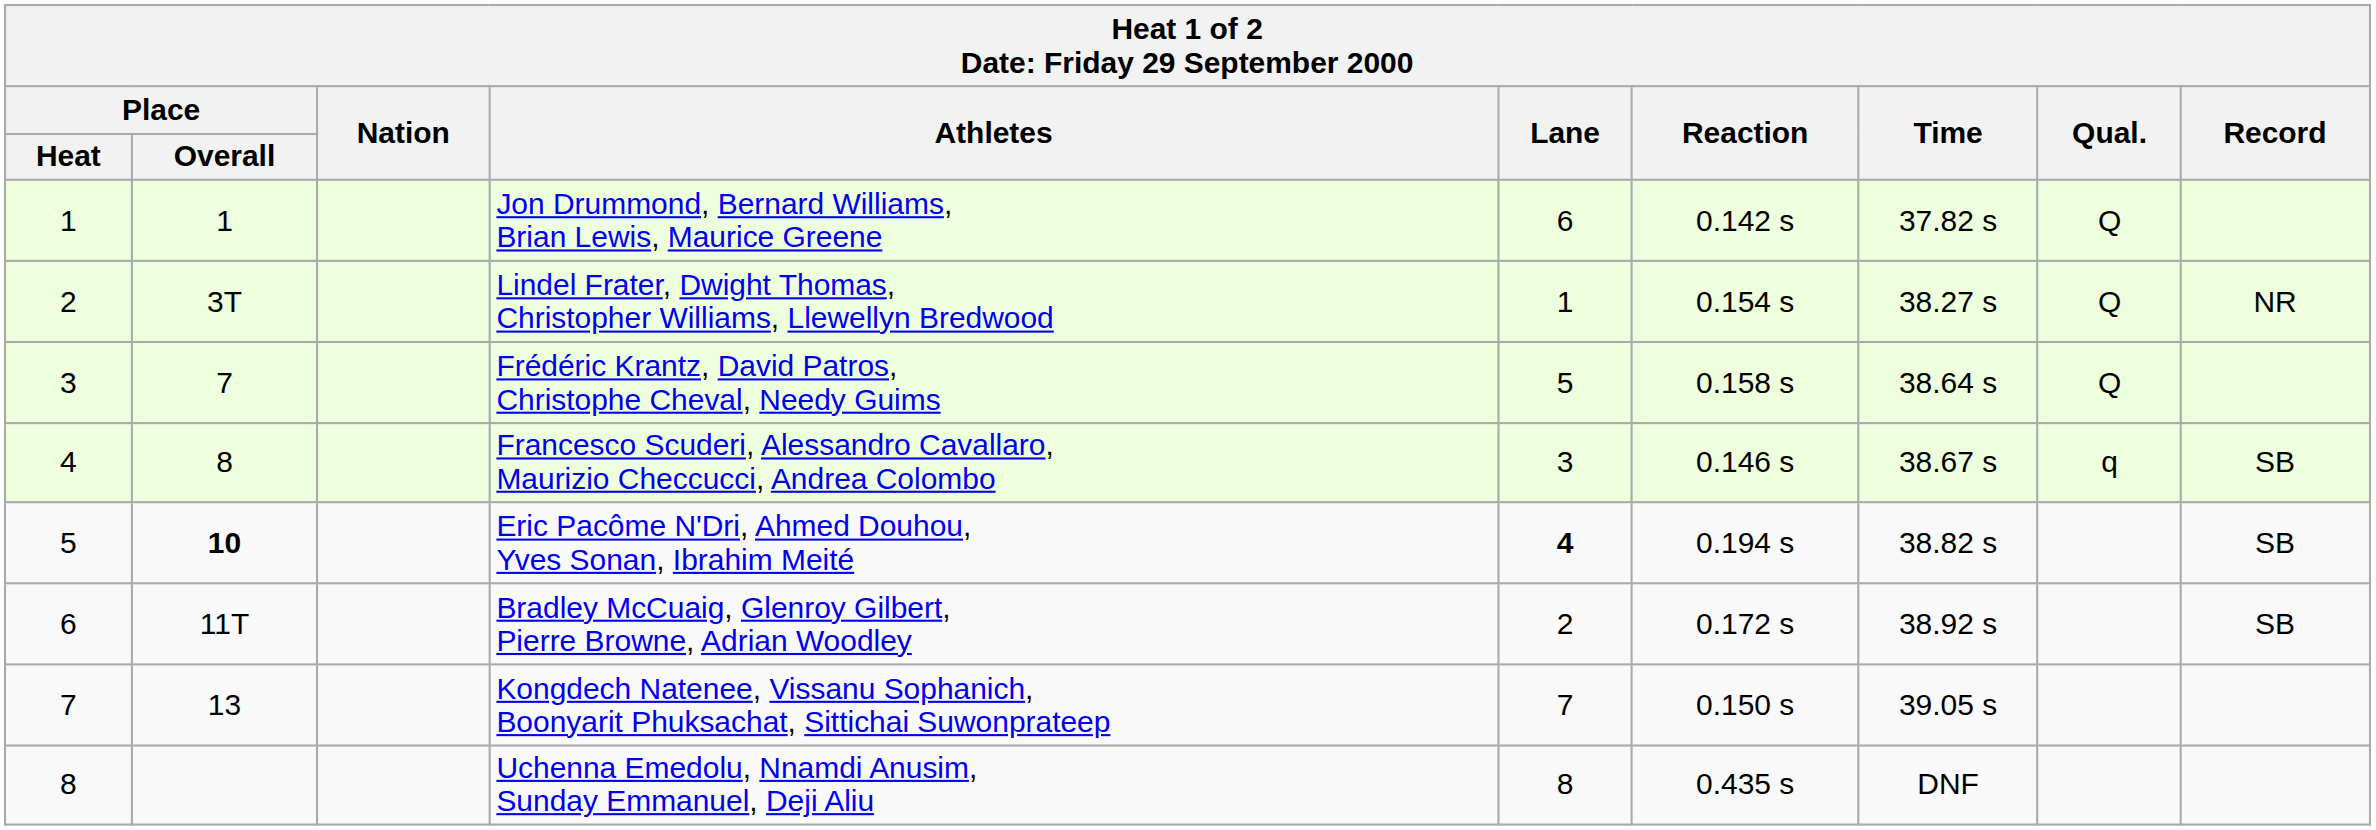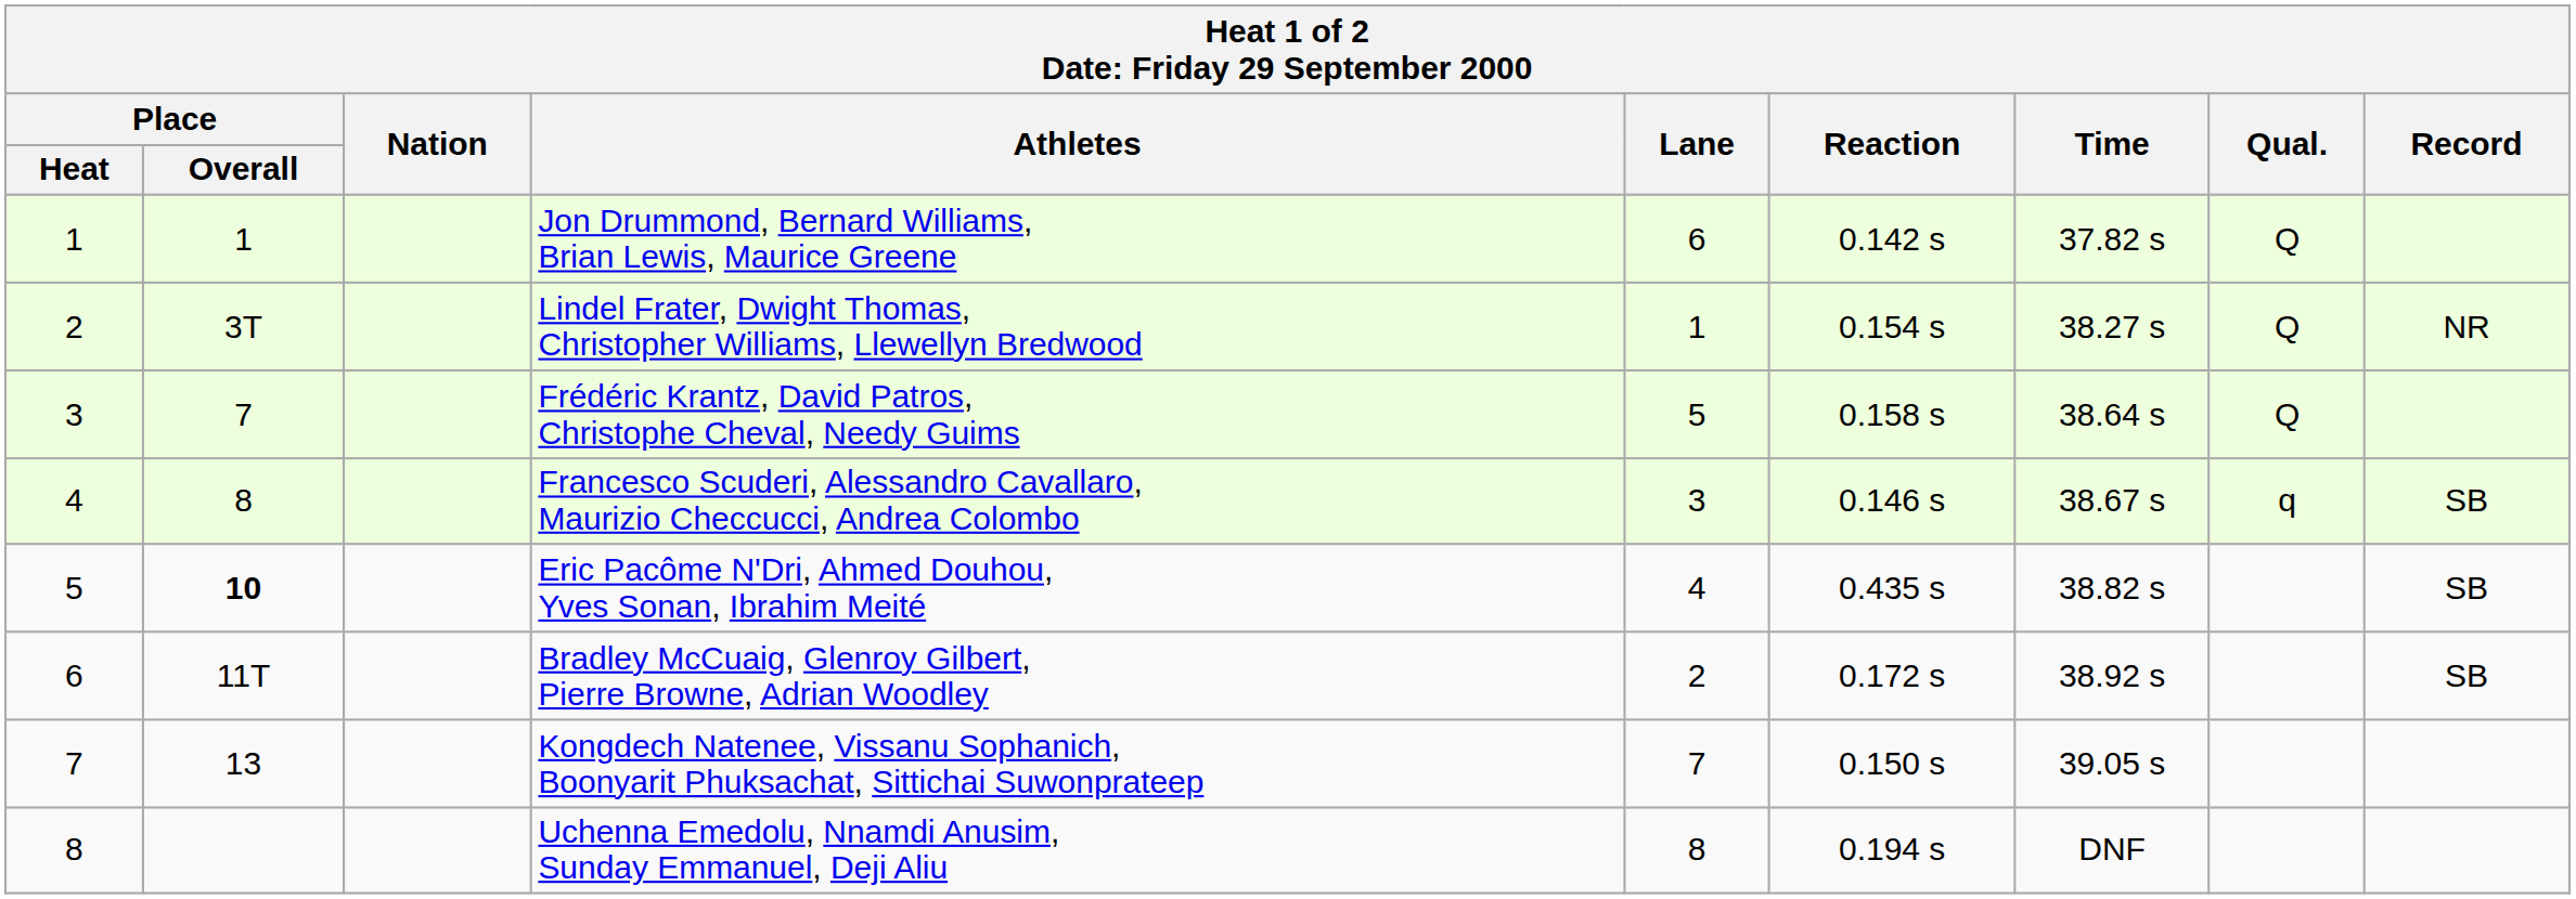Eric Pacôme N'Dri, Ahmed Douhou, Yves Sonan, Ibrahim Meité | Lane: bold -> normal
Eric Pacôme N'Dri, Ahmed Douhou, Yves Sonan, Ibrahim Meité | Reaction: 0.194 s -> 0.435 s
Uchenna Emedolu, Nnamdi Anusim, Sunday Emmanuel, Deji Aliu | Reaction: 0.435 s -> 0.194 s
